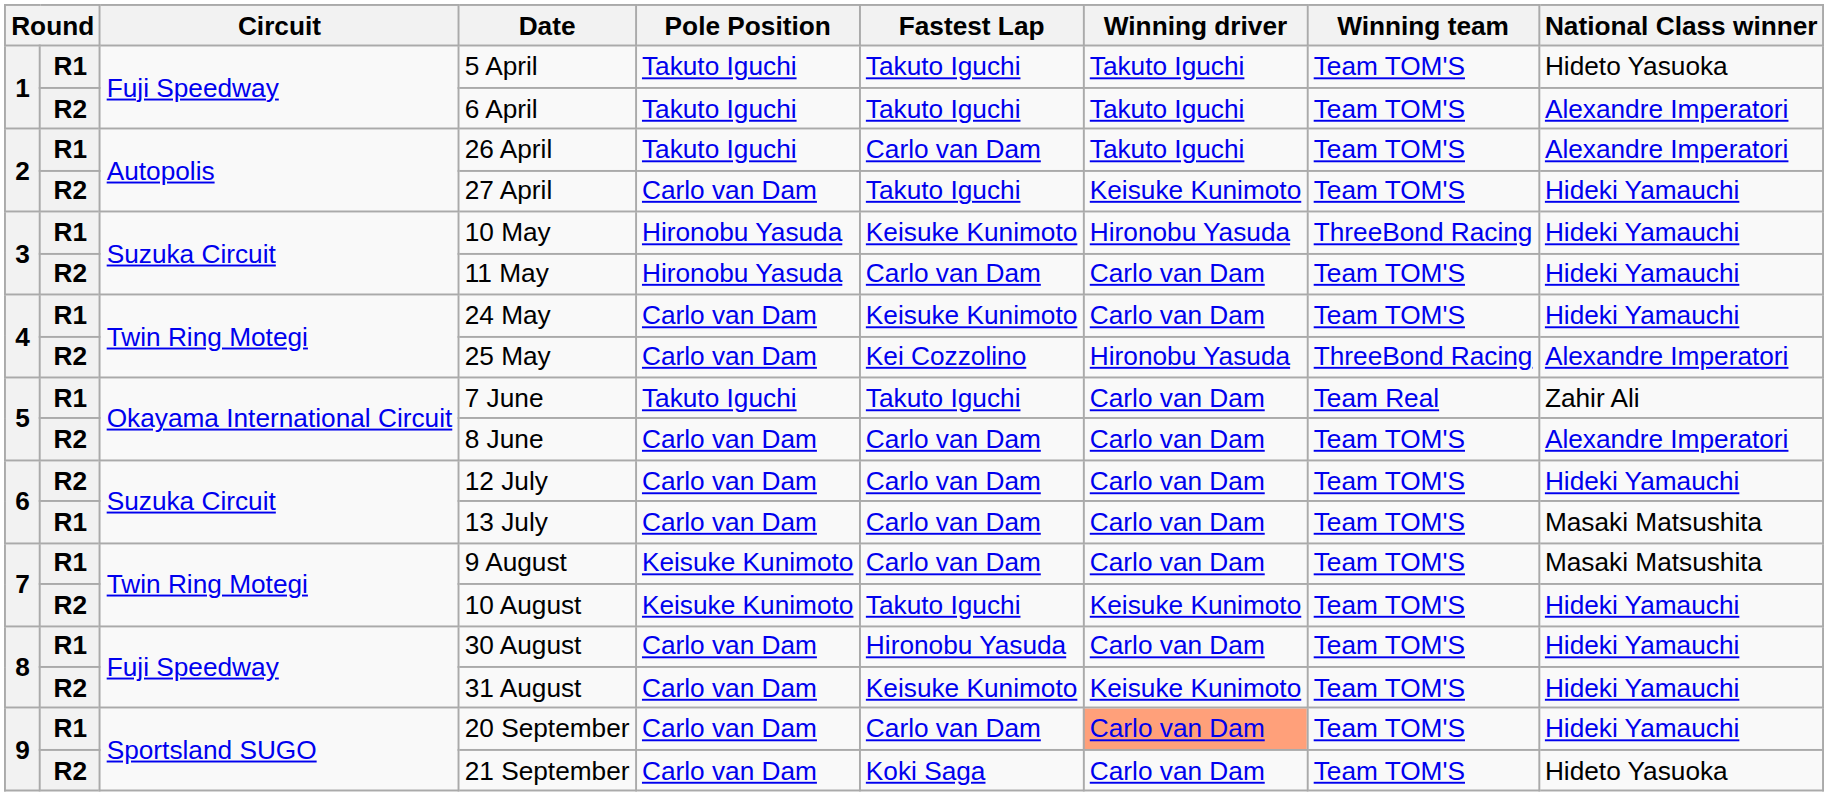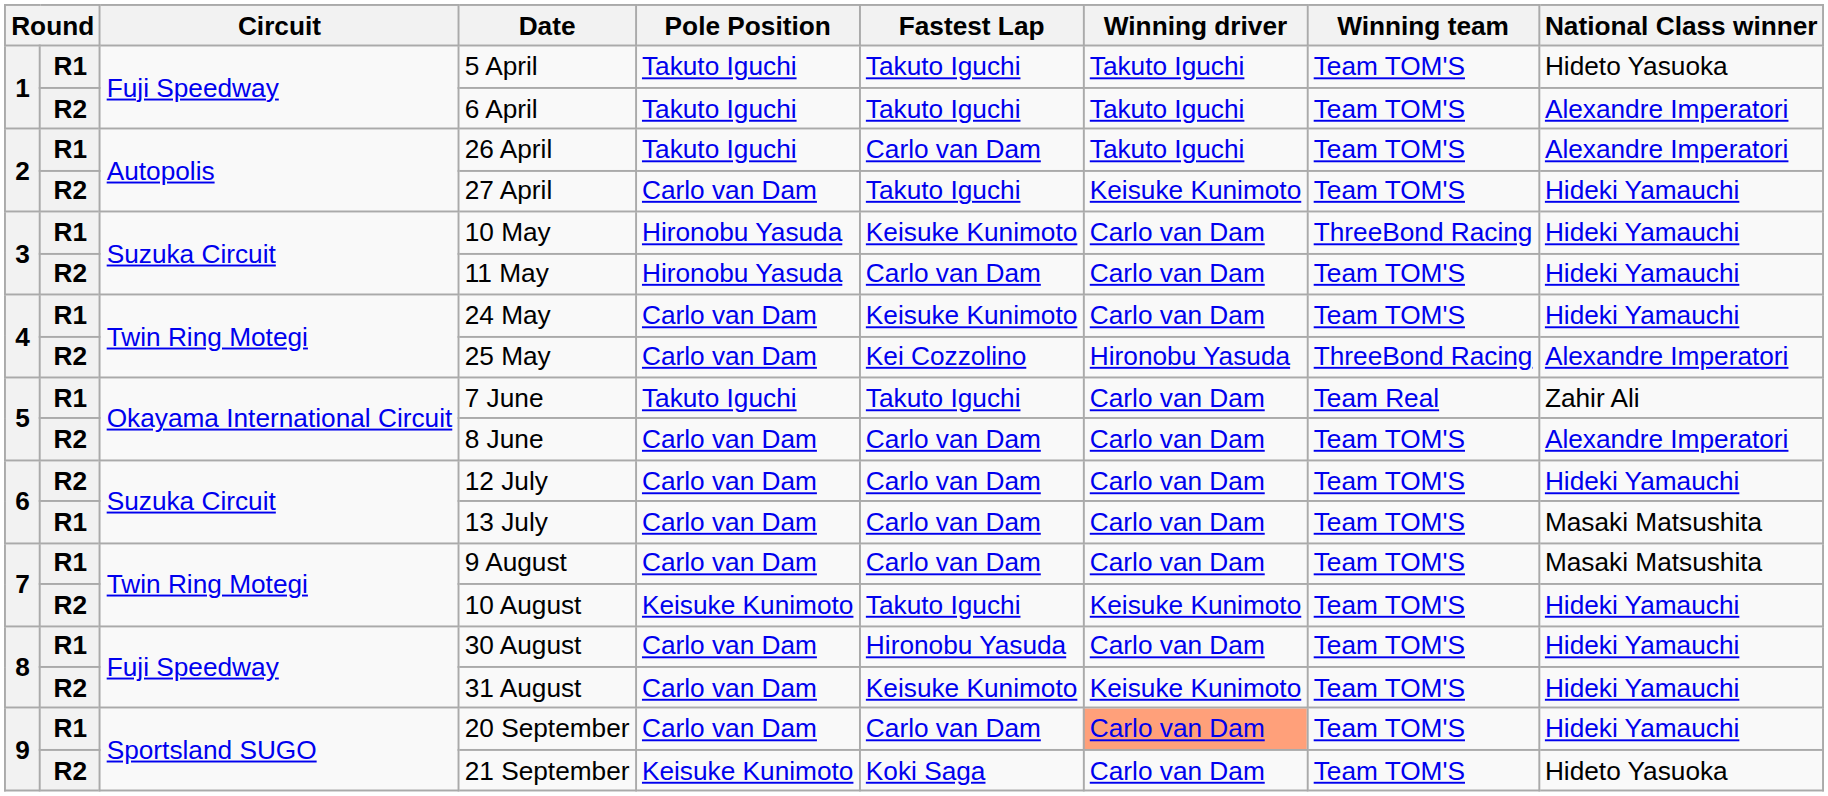10 May | Winning driver: Hironobu Yasuda -> Carlo van Dam
9 August | Pole Position: Keisuke Kunimoto -> Carlo van Dam
21 September | Pole Position: Carlo van Dam -> Keisuke Kunimoto
